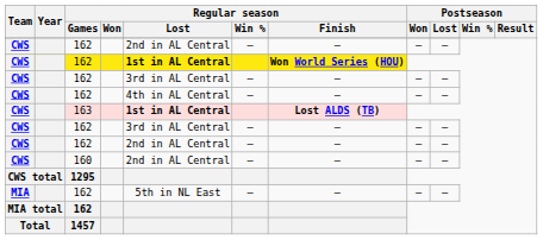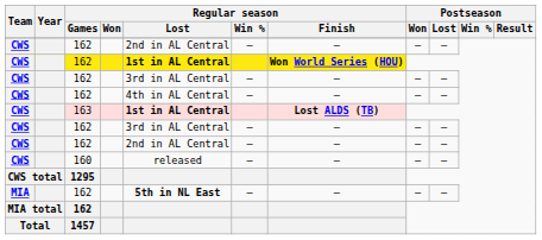160 | Regular season / Lost: 2nd in AL Central -> released
MIA / 162 | Regular season / Lost: normal -> bold
